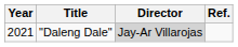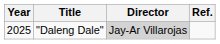"Daleng Dale" | Year: 2021 -> 2025
